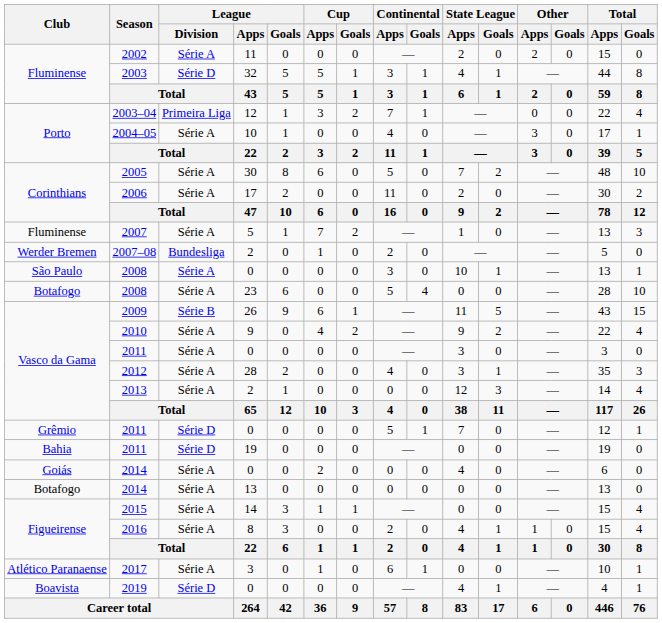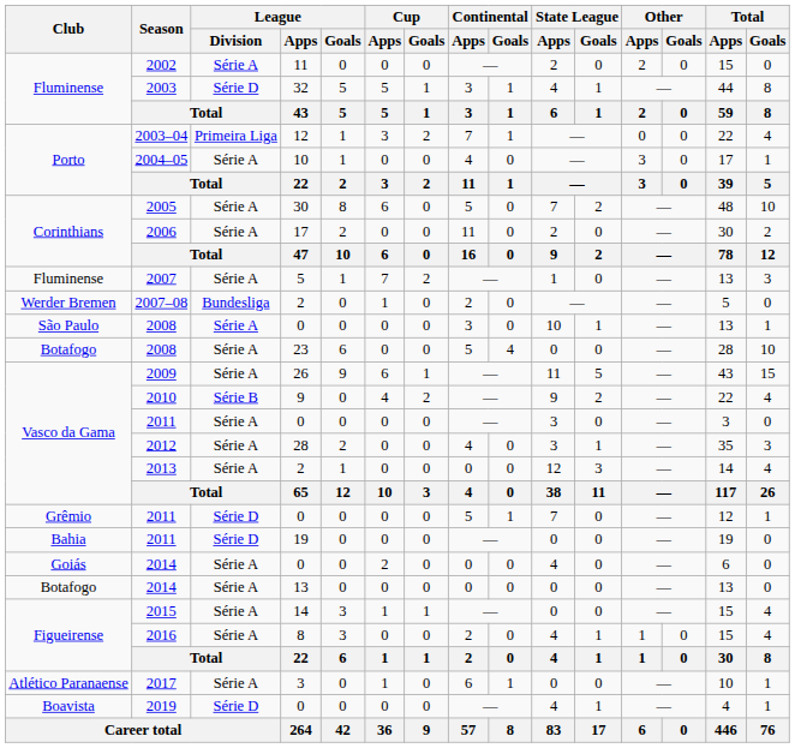2009 | League / Division: Série B -> Série A
2010 | League / Division: Série A -> Série B
